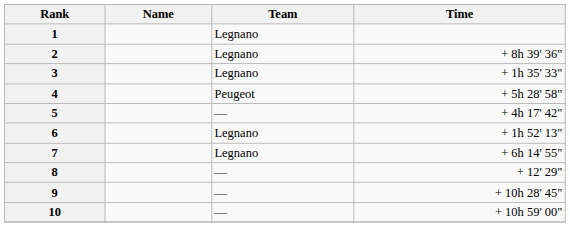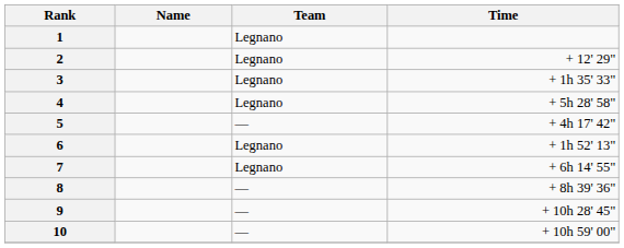2 | Time: + 8h 39' 36" -> + 12' 29"
4 | Team: Peugeot -> Legnano
8 | Time: + 12' 29" -> + 8h 39' 36"
